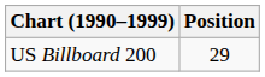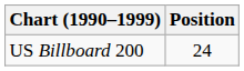US Billboard 200 | Position: 29 -> 24
